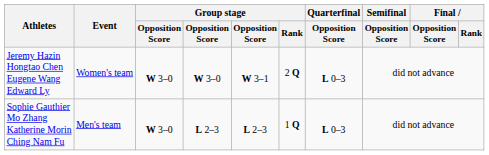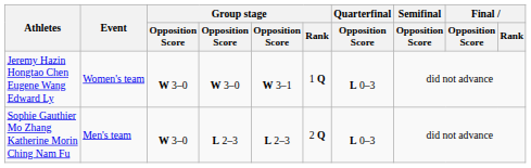Jeremy Hazin Hongtao Chen Eugene Wang Edward Ly | Group stage / Rank: 2 Q -> 1 Q
Sophie Gauthier Mo Zhang Katherine Morin Ching Nam Fu | Group stage / Rank: 1 Q -> 2 Q
